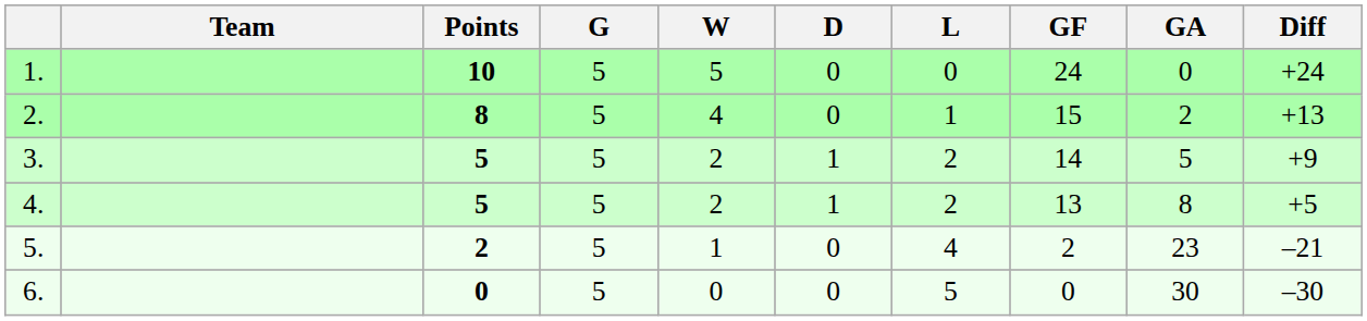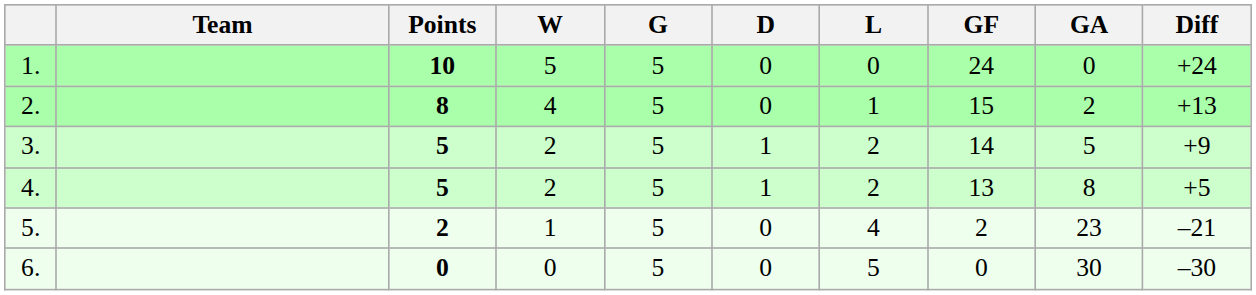columns swapped: G <-> W
